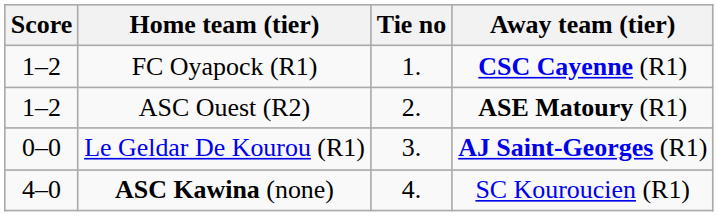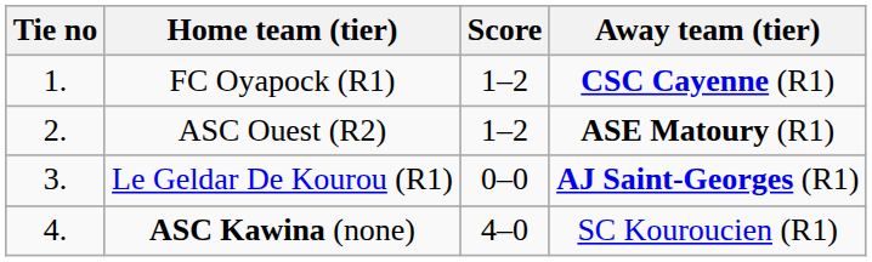columns swapped: Tie no <-> Score
